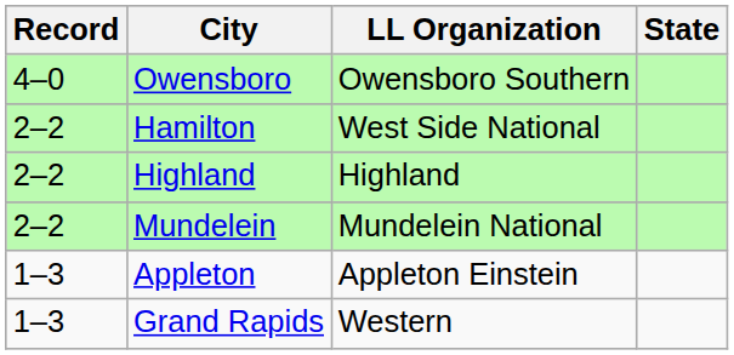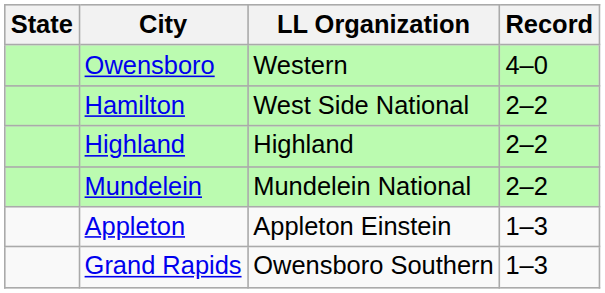columns swapped: State <-> Record
Owensboro | LL Organization: Owensboro Southern -> Western
Grand Rapids | LL Organization: Western -> Owensboro Southern
